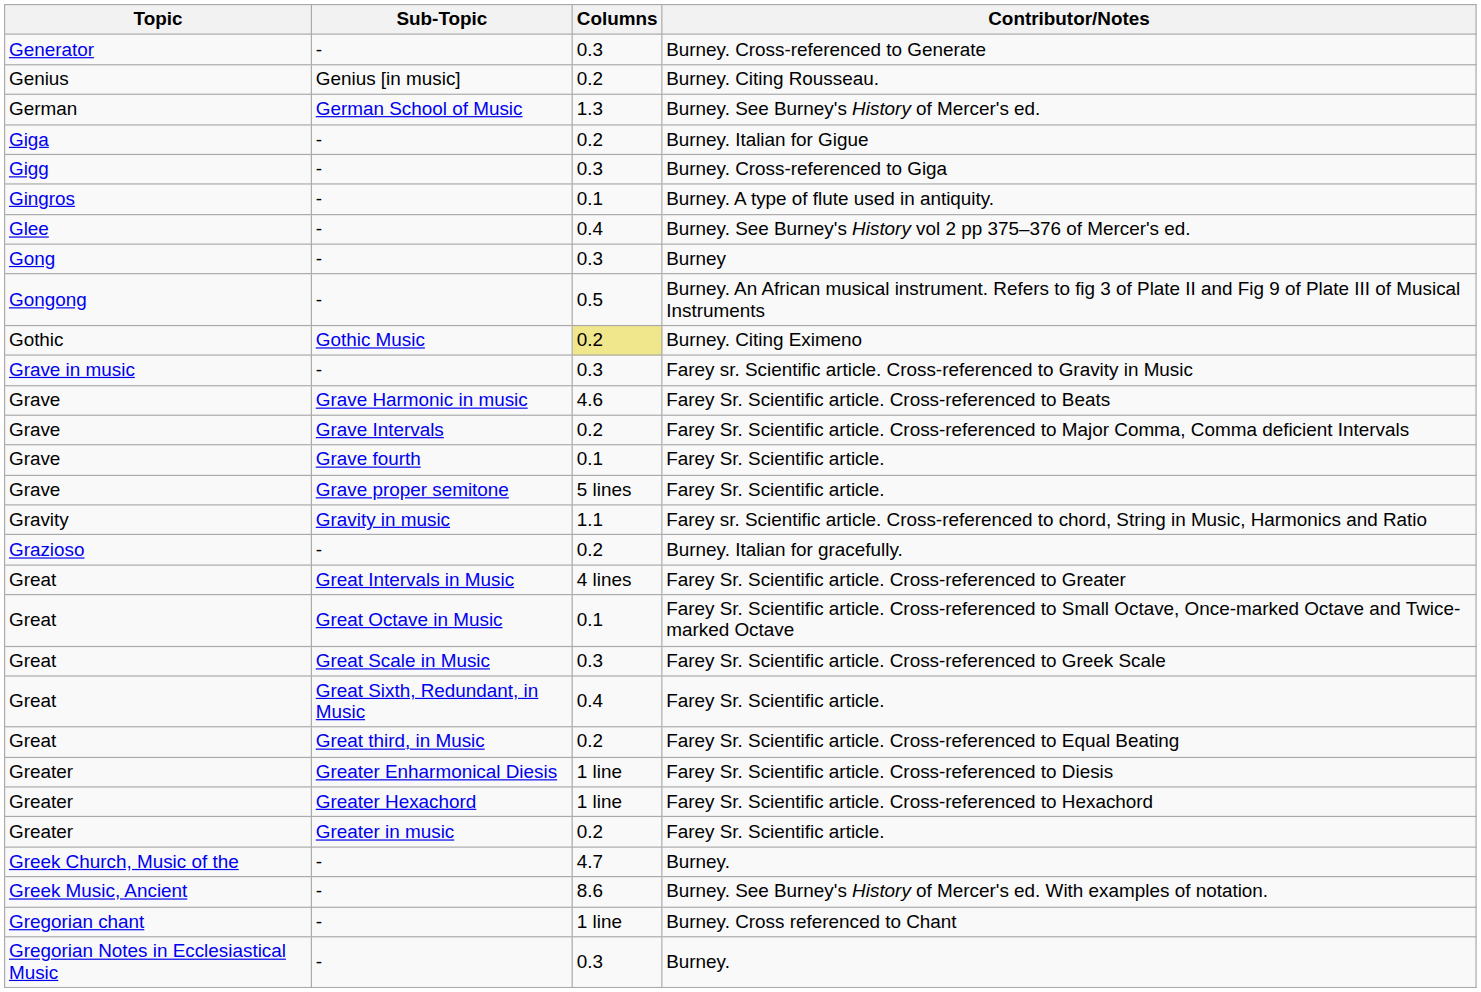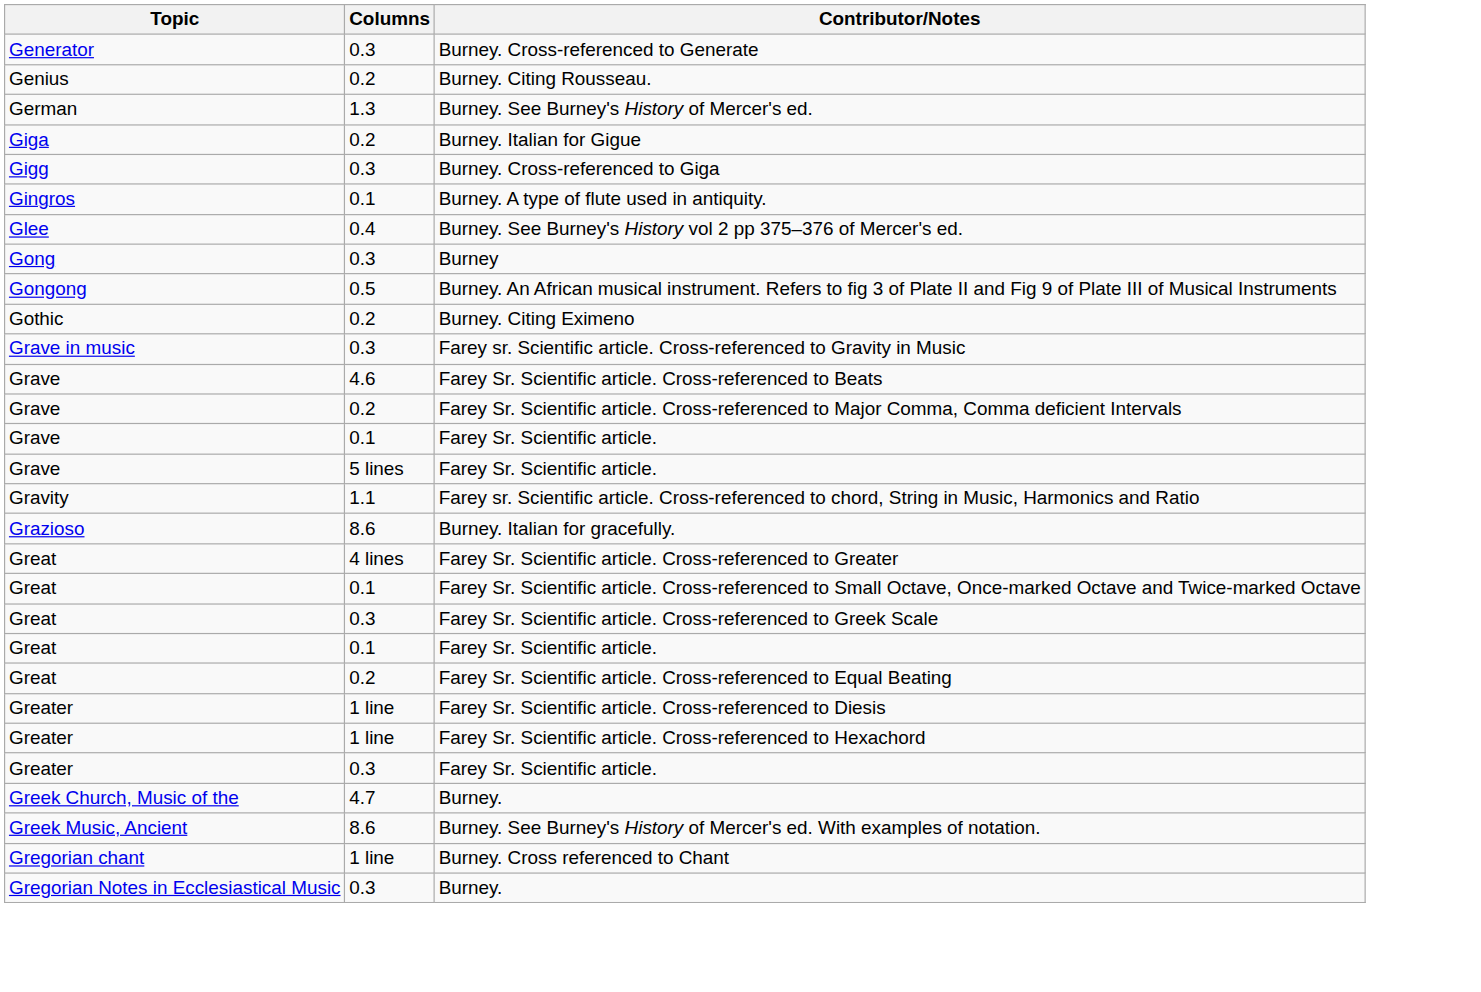- column: Sub-Topic | - | Genius [in music] | German School of Music | - | - | - | - | - | - | Gothic Music | - | Grave Harmonic in music | Grave Intervals | Grave fourth | Grave proper semitone | Gravity in music | - | Great Intervals in Music | Great Octave in Music | Great Scale in Music | Great Sixth, Redundant, in Music | Great third, in Music | Greater Enharmonical Diesis | Greater Hexachord | Greater in music | - | - | - | -
Burney. Citing Eximeno | Columns: khaki background -> no background
Burney. Italian for gracefully. | Columns: 0.2 -> 8.6
Great / Farey Sr. Scientific article. | Columns: 0.4 -> 0.1
Greater / Farey Sr. Scientific article. | Columns: 0.2 -> 0.3
